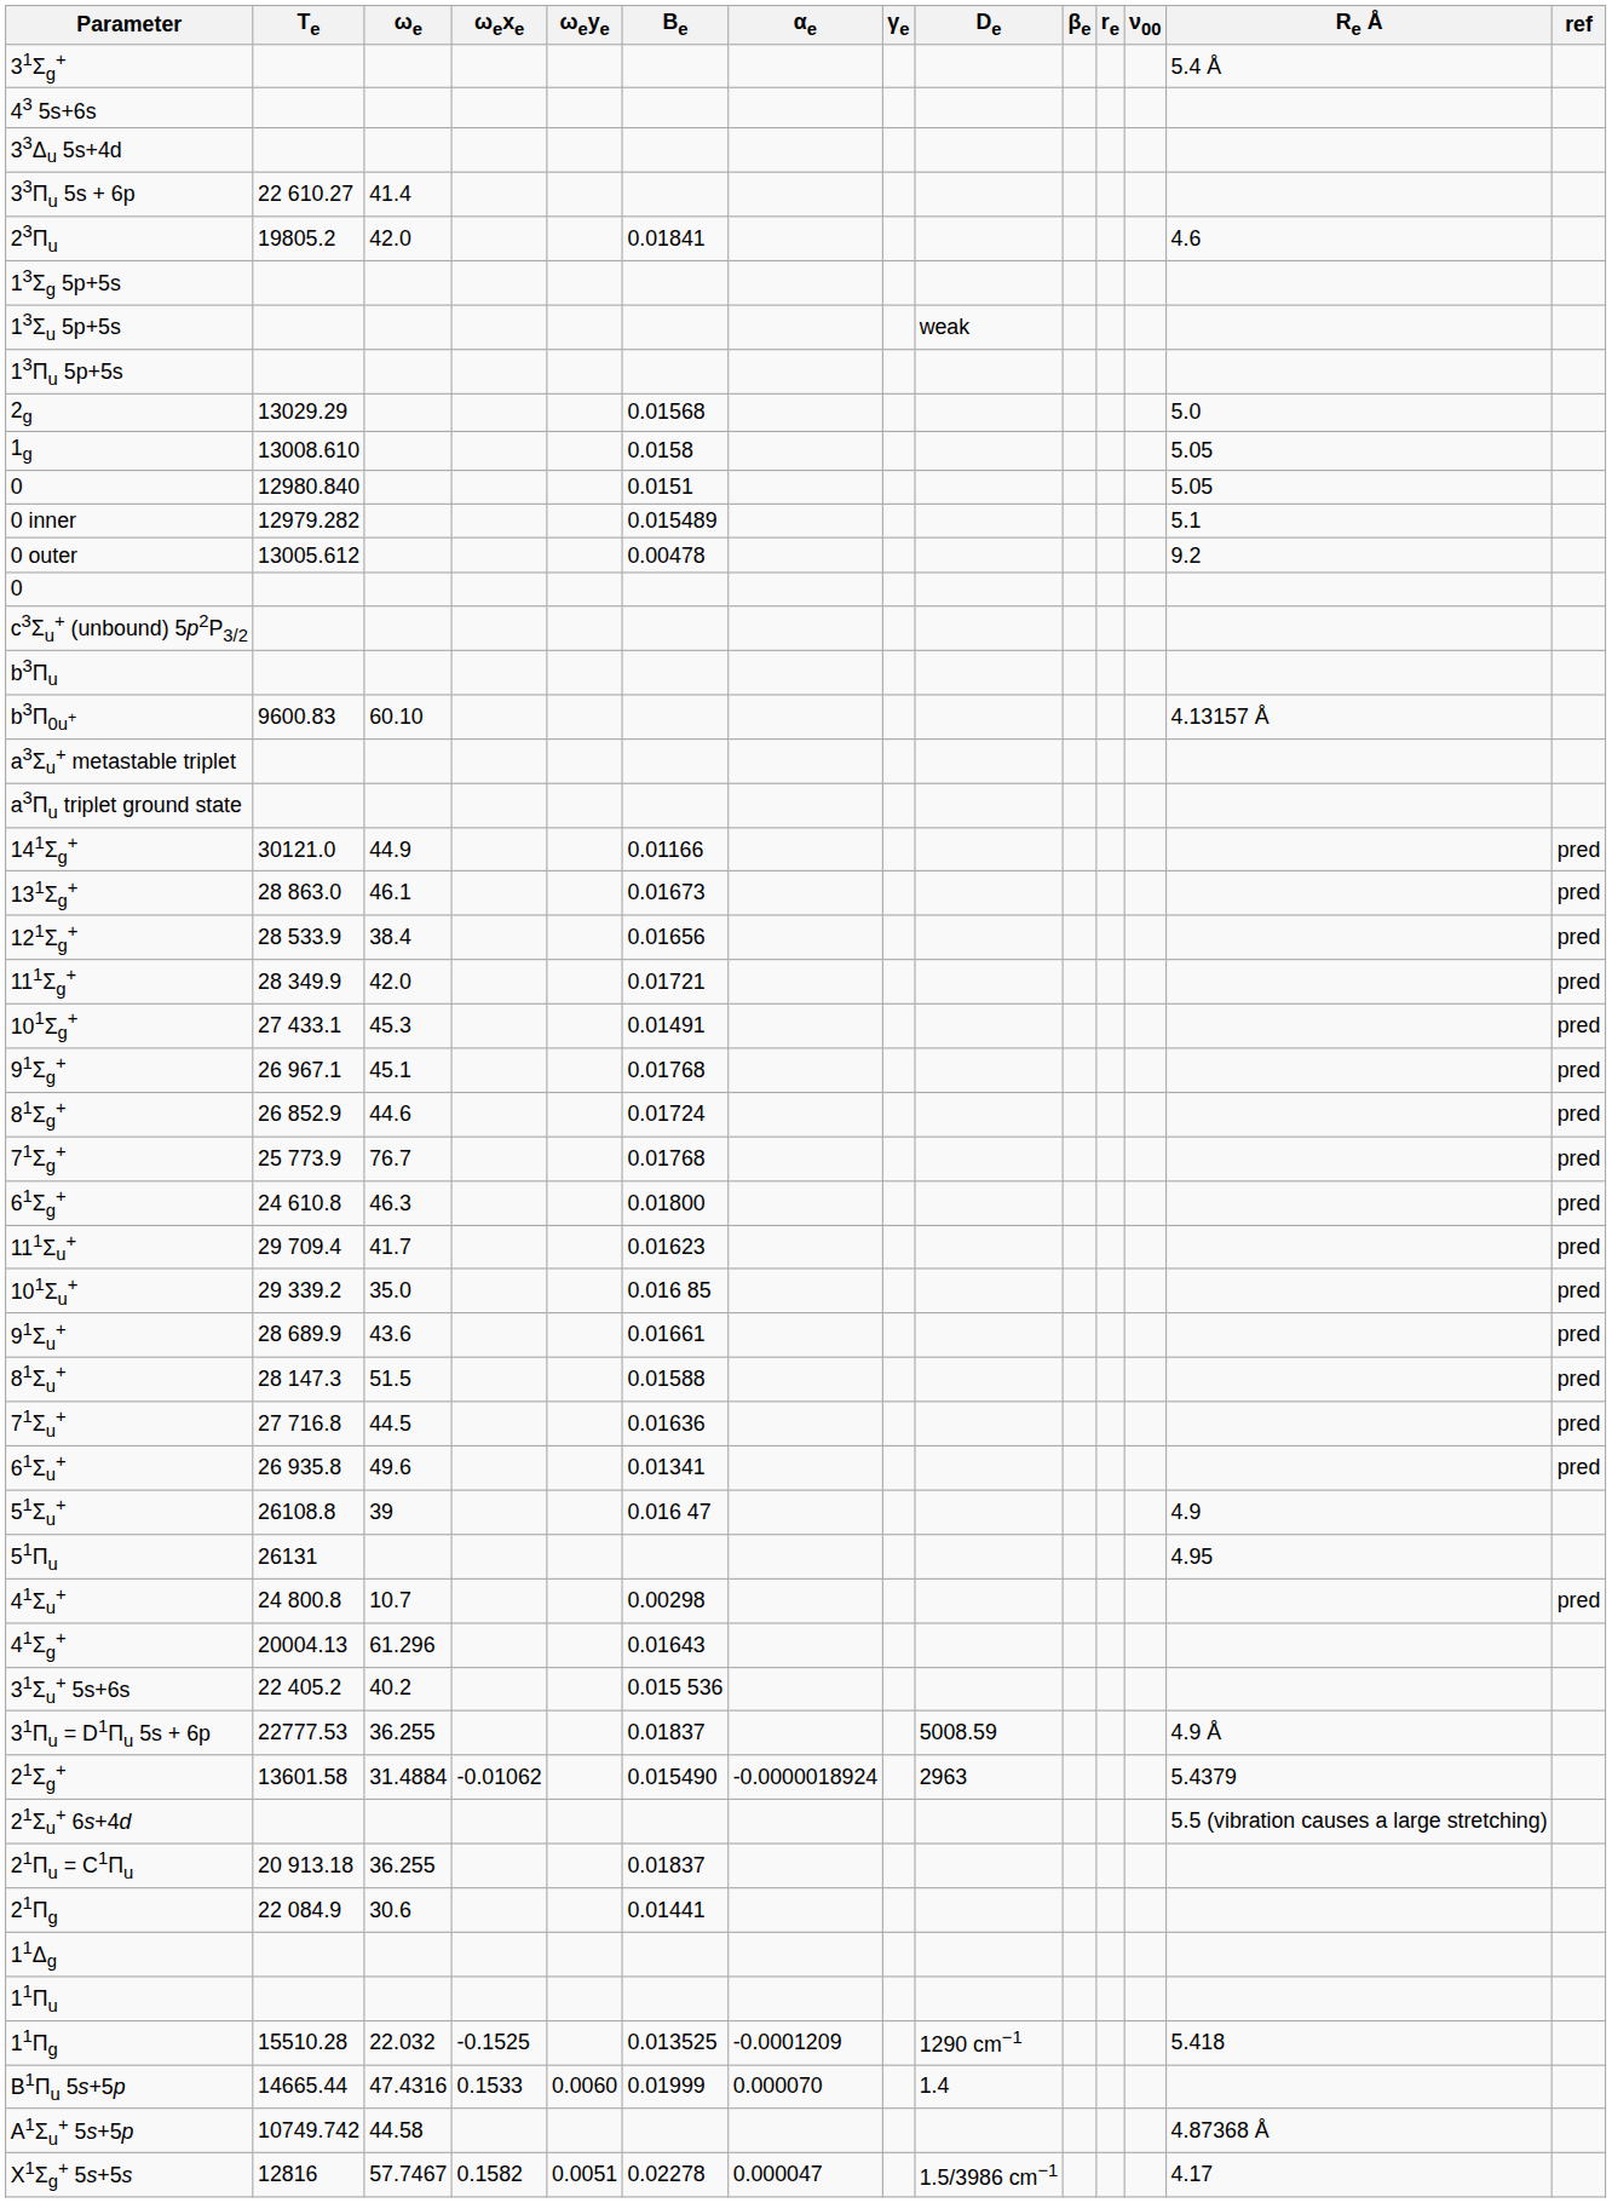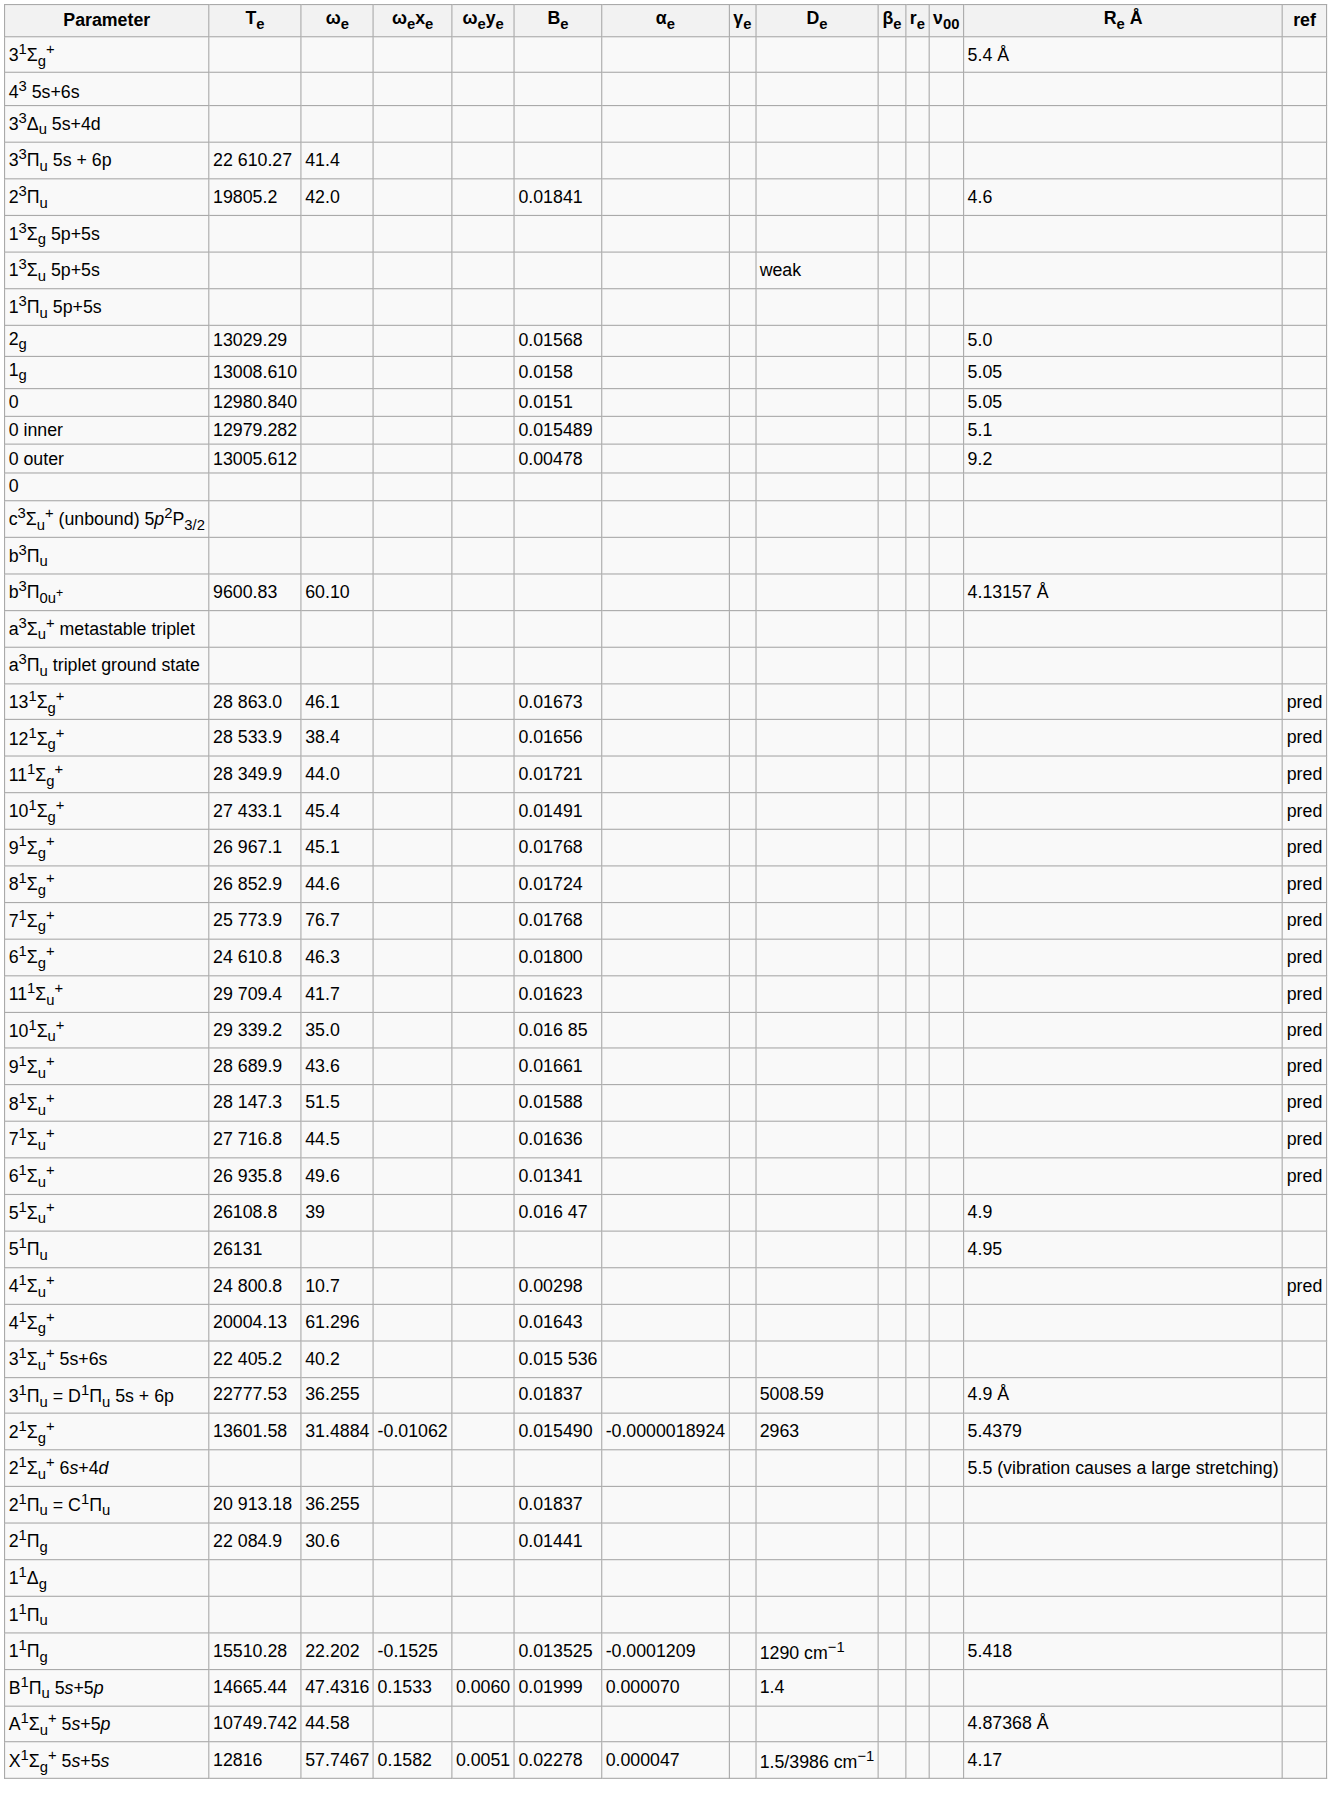- row: 141Σg+ | 30121.0 | 44.9 | 0.01166 | pred
111Σg+ | ωe: 42.0 -> 44.0
101Σg+ | ωe: 45.3 -> 45.4
11Πg | ωe: 22.032 -> 22.202
